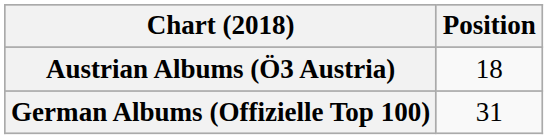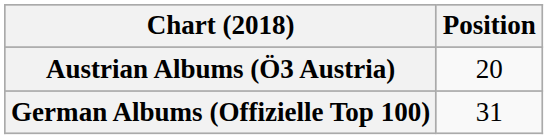Austrian Albums (Ö3 Austria) | Position: 18 -> 20
